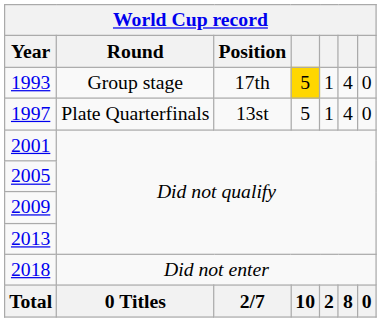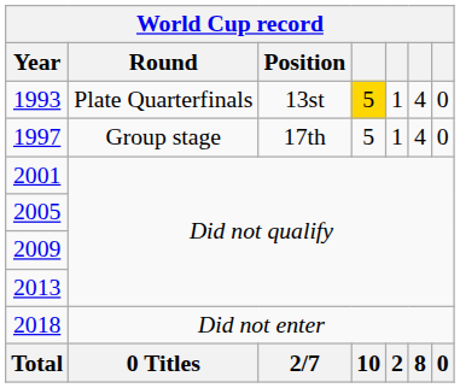1993 | Round: Group stage -> Plate Quarterfinals
1993 | Position: 17th -> 13st
1997 | Round: Plate Quarterfinals -> Group stage
1997 | Position: 13st -> 17th
